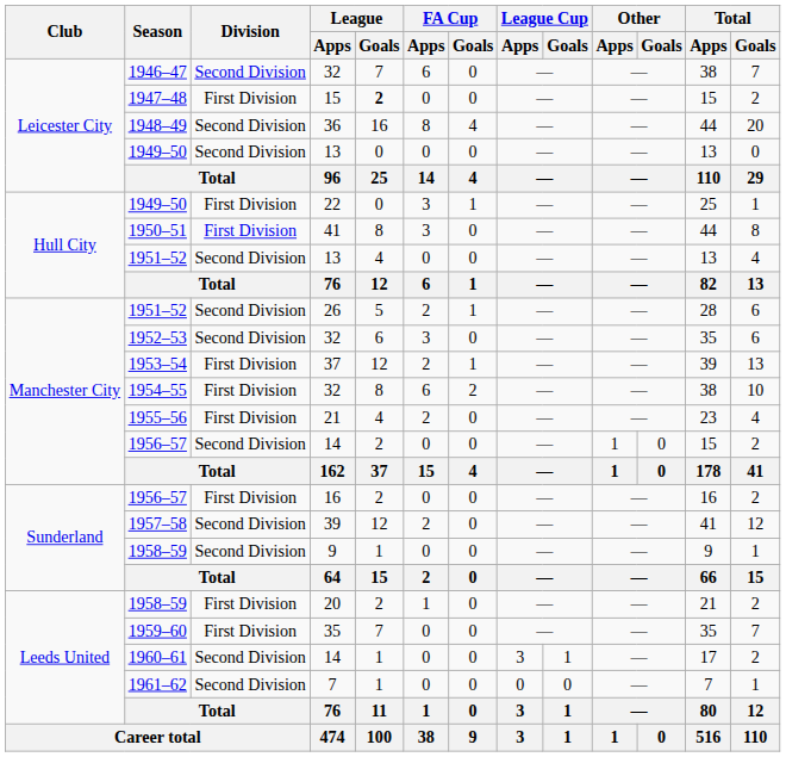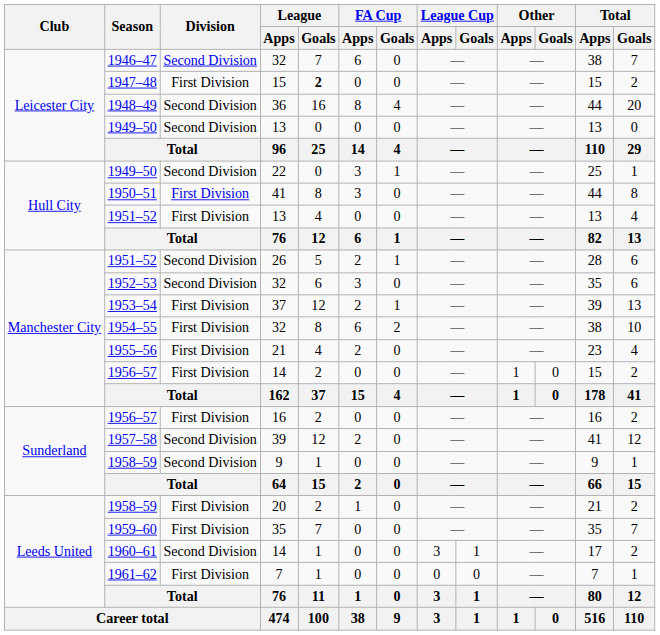1949–50 / 22 | Division: First Division -> Second Division
1951–52 / 13 | Division: Second Division -> First Division
1956–57 / 14 | Division: Second Division -> First Division
1961–62 | Division: Second Division -> First Division
